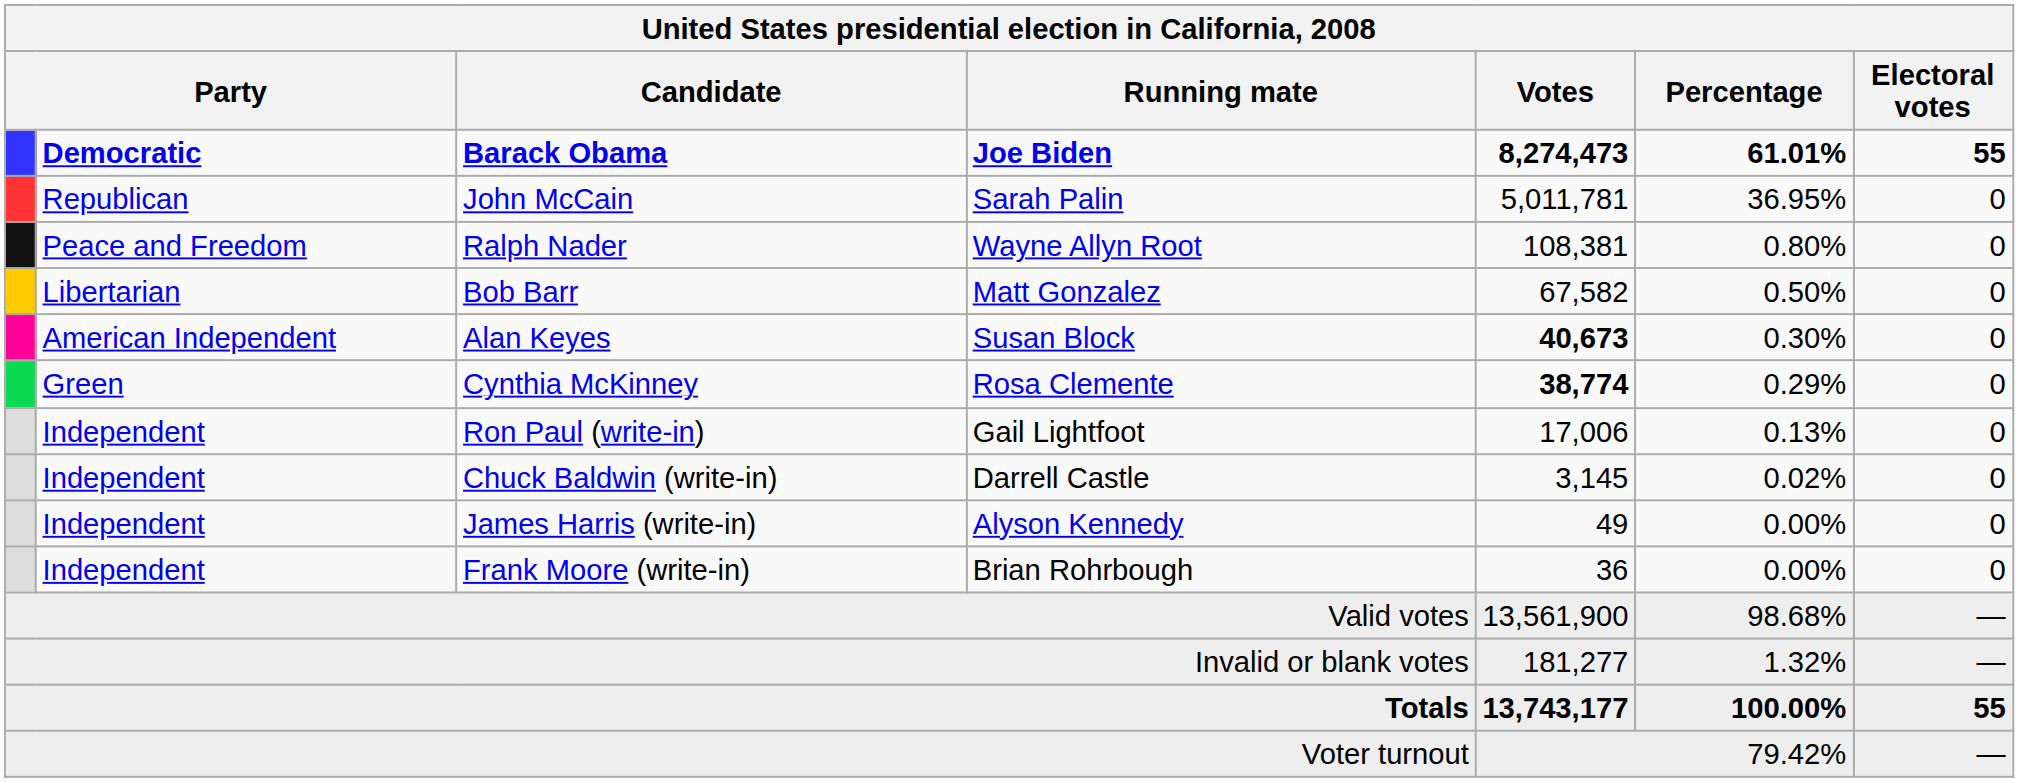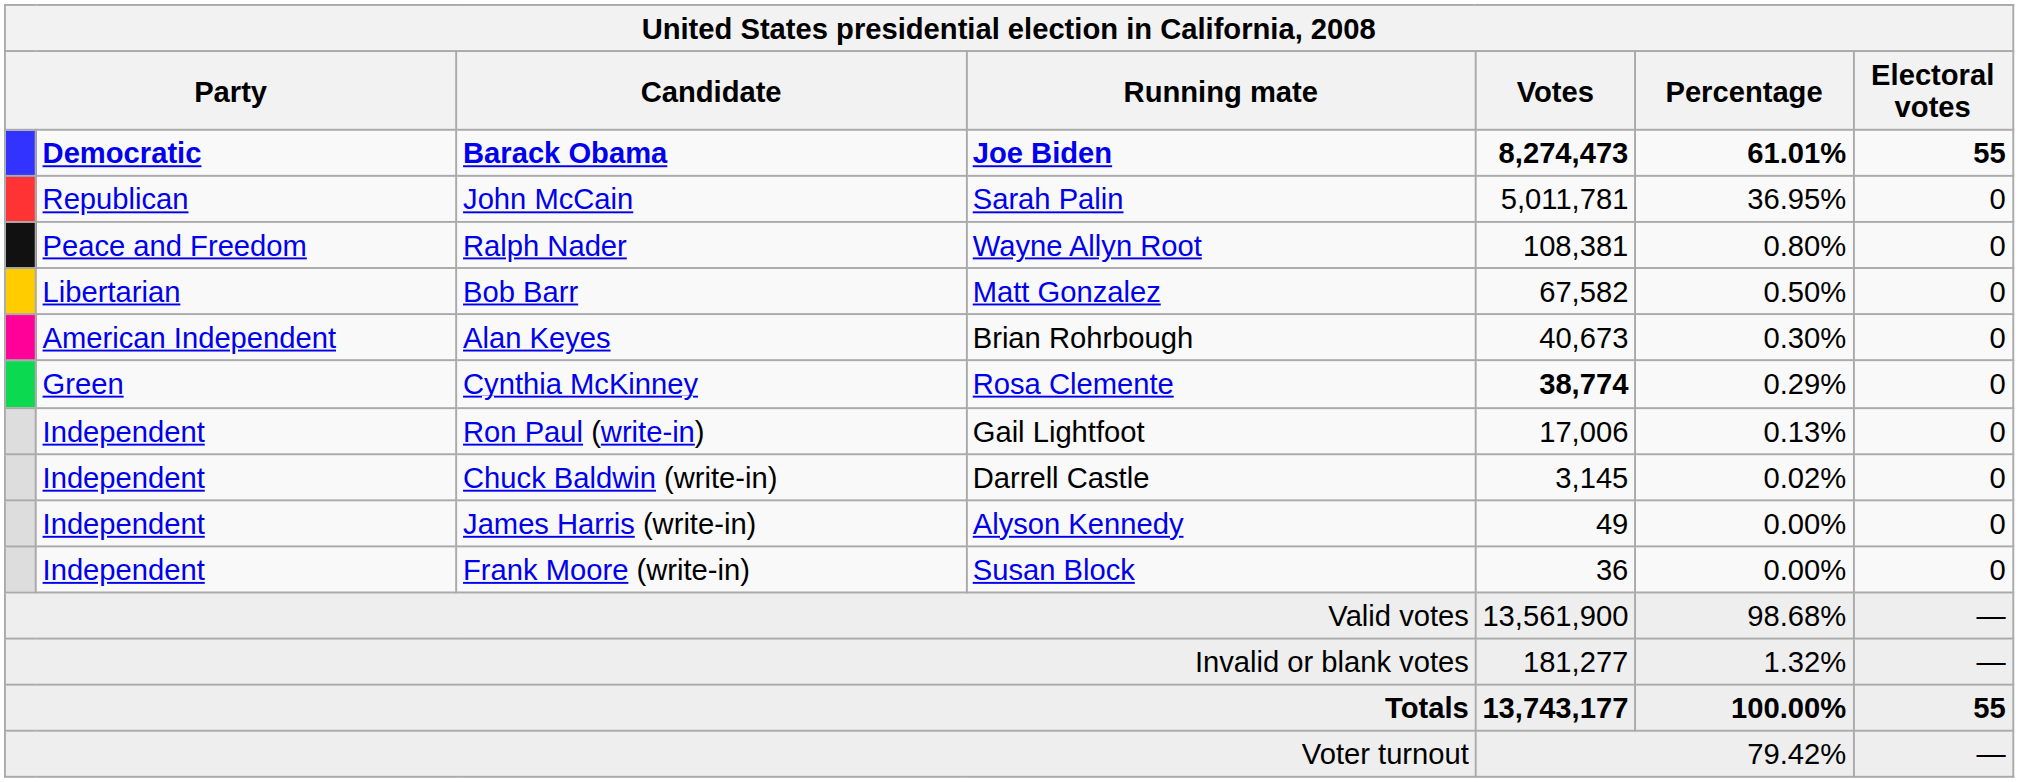Alan Keyes | Running mate: Susan Block -> Brian Rohrbough
Alan Keyes | Votes: bold -> normal
Frank Moore (write-in) | Running mate: Brian Rohrbough -> Susan Block
